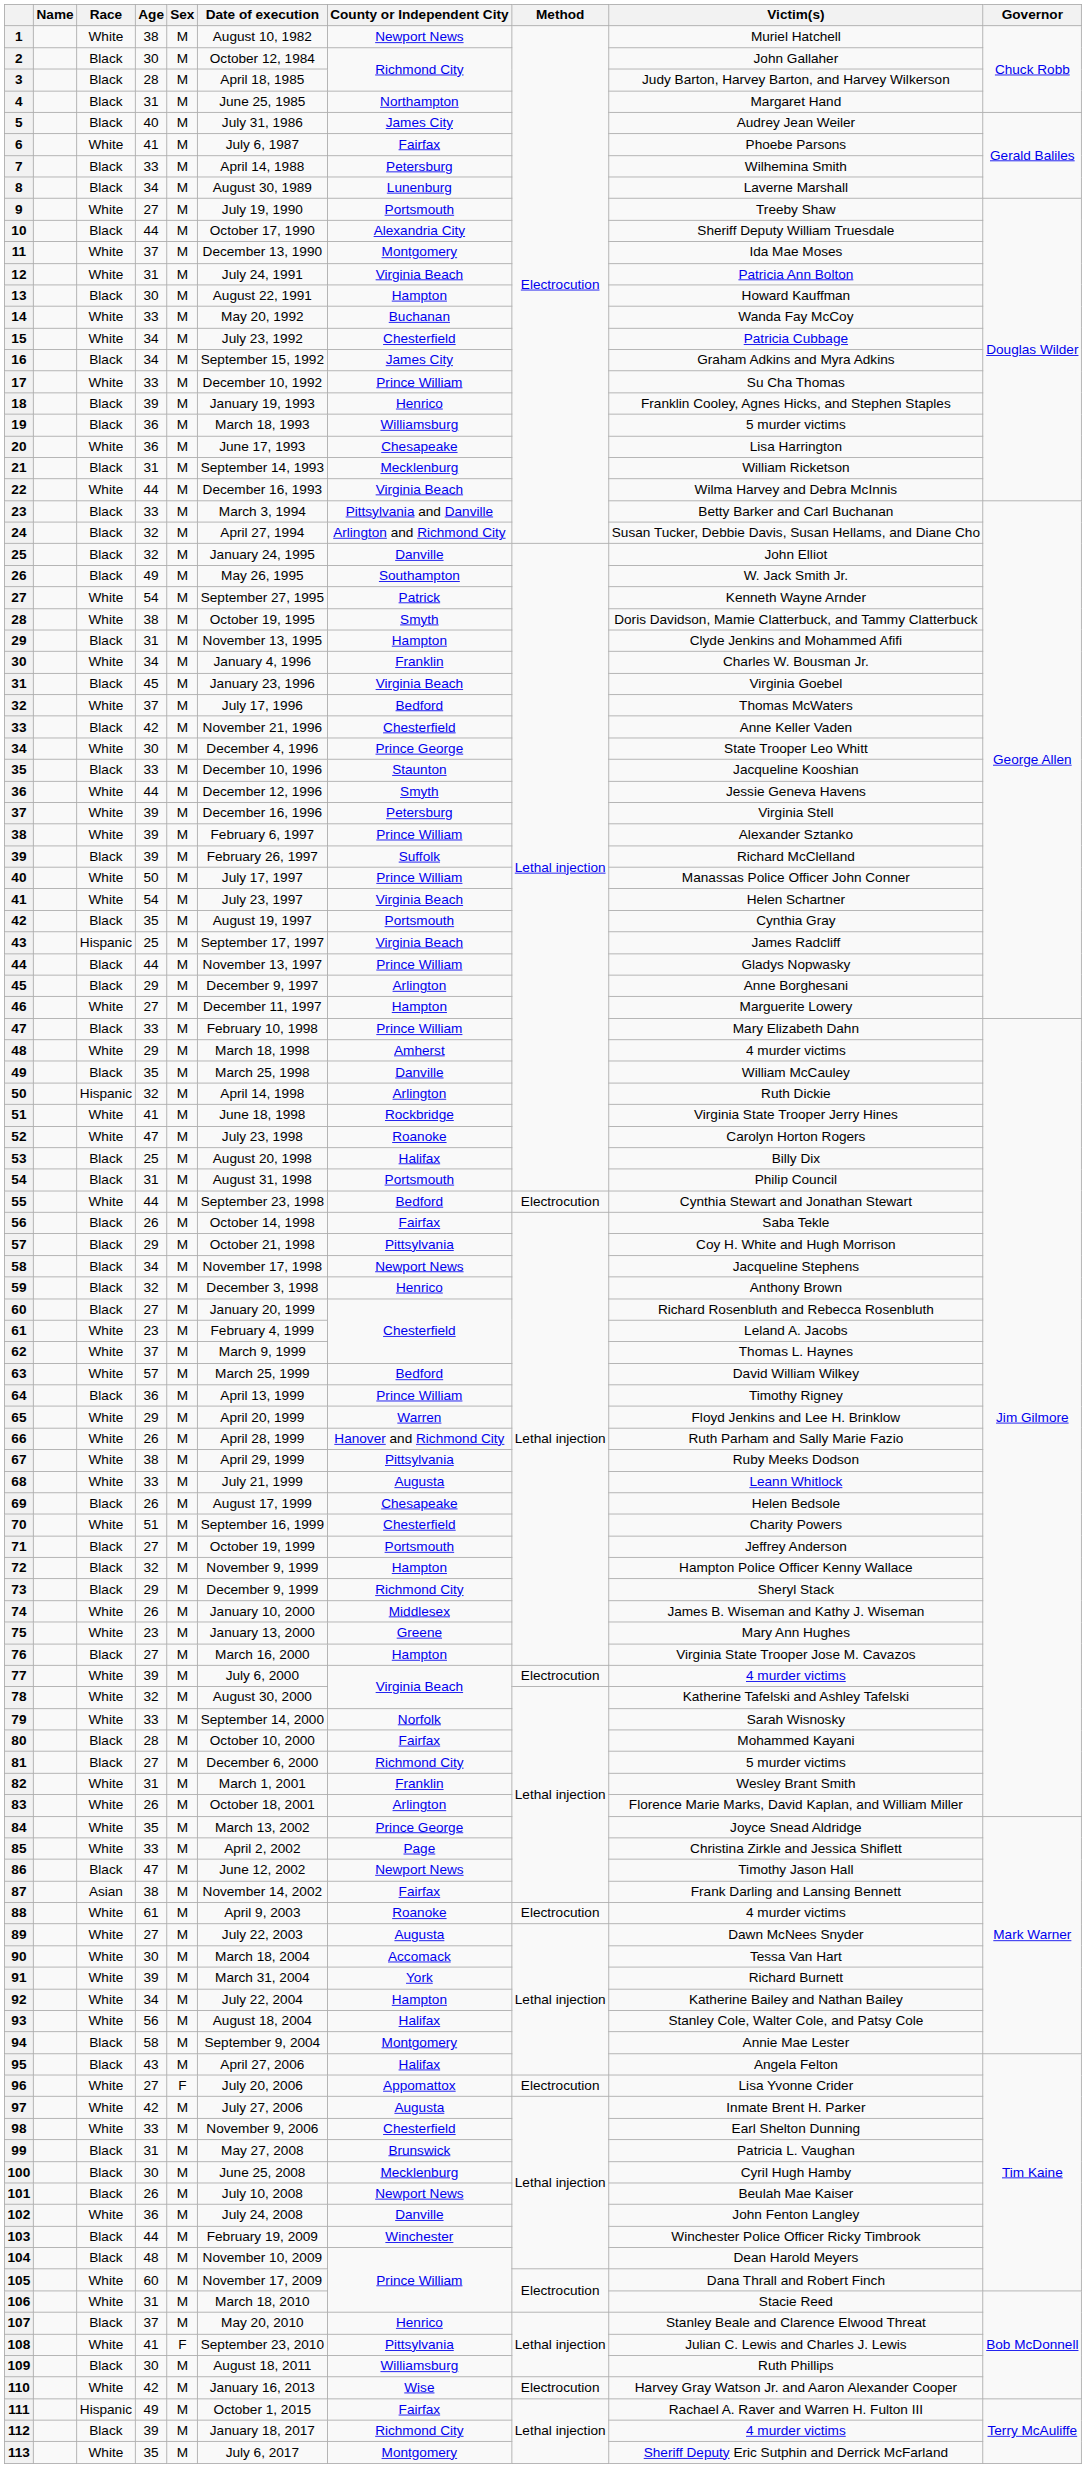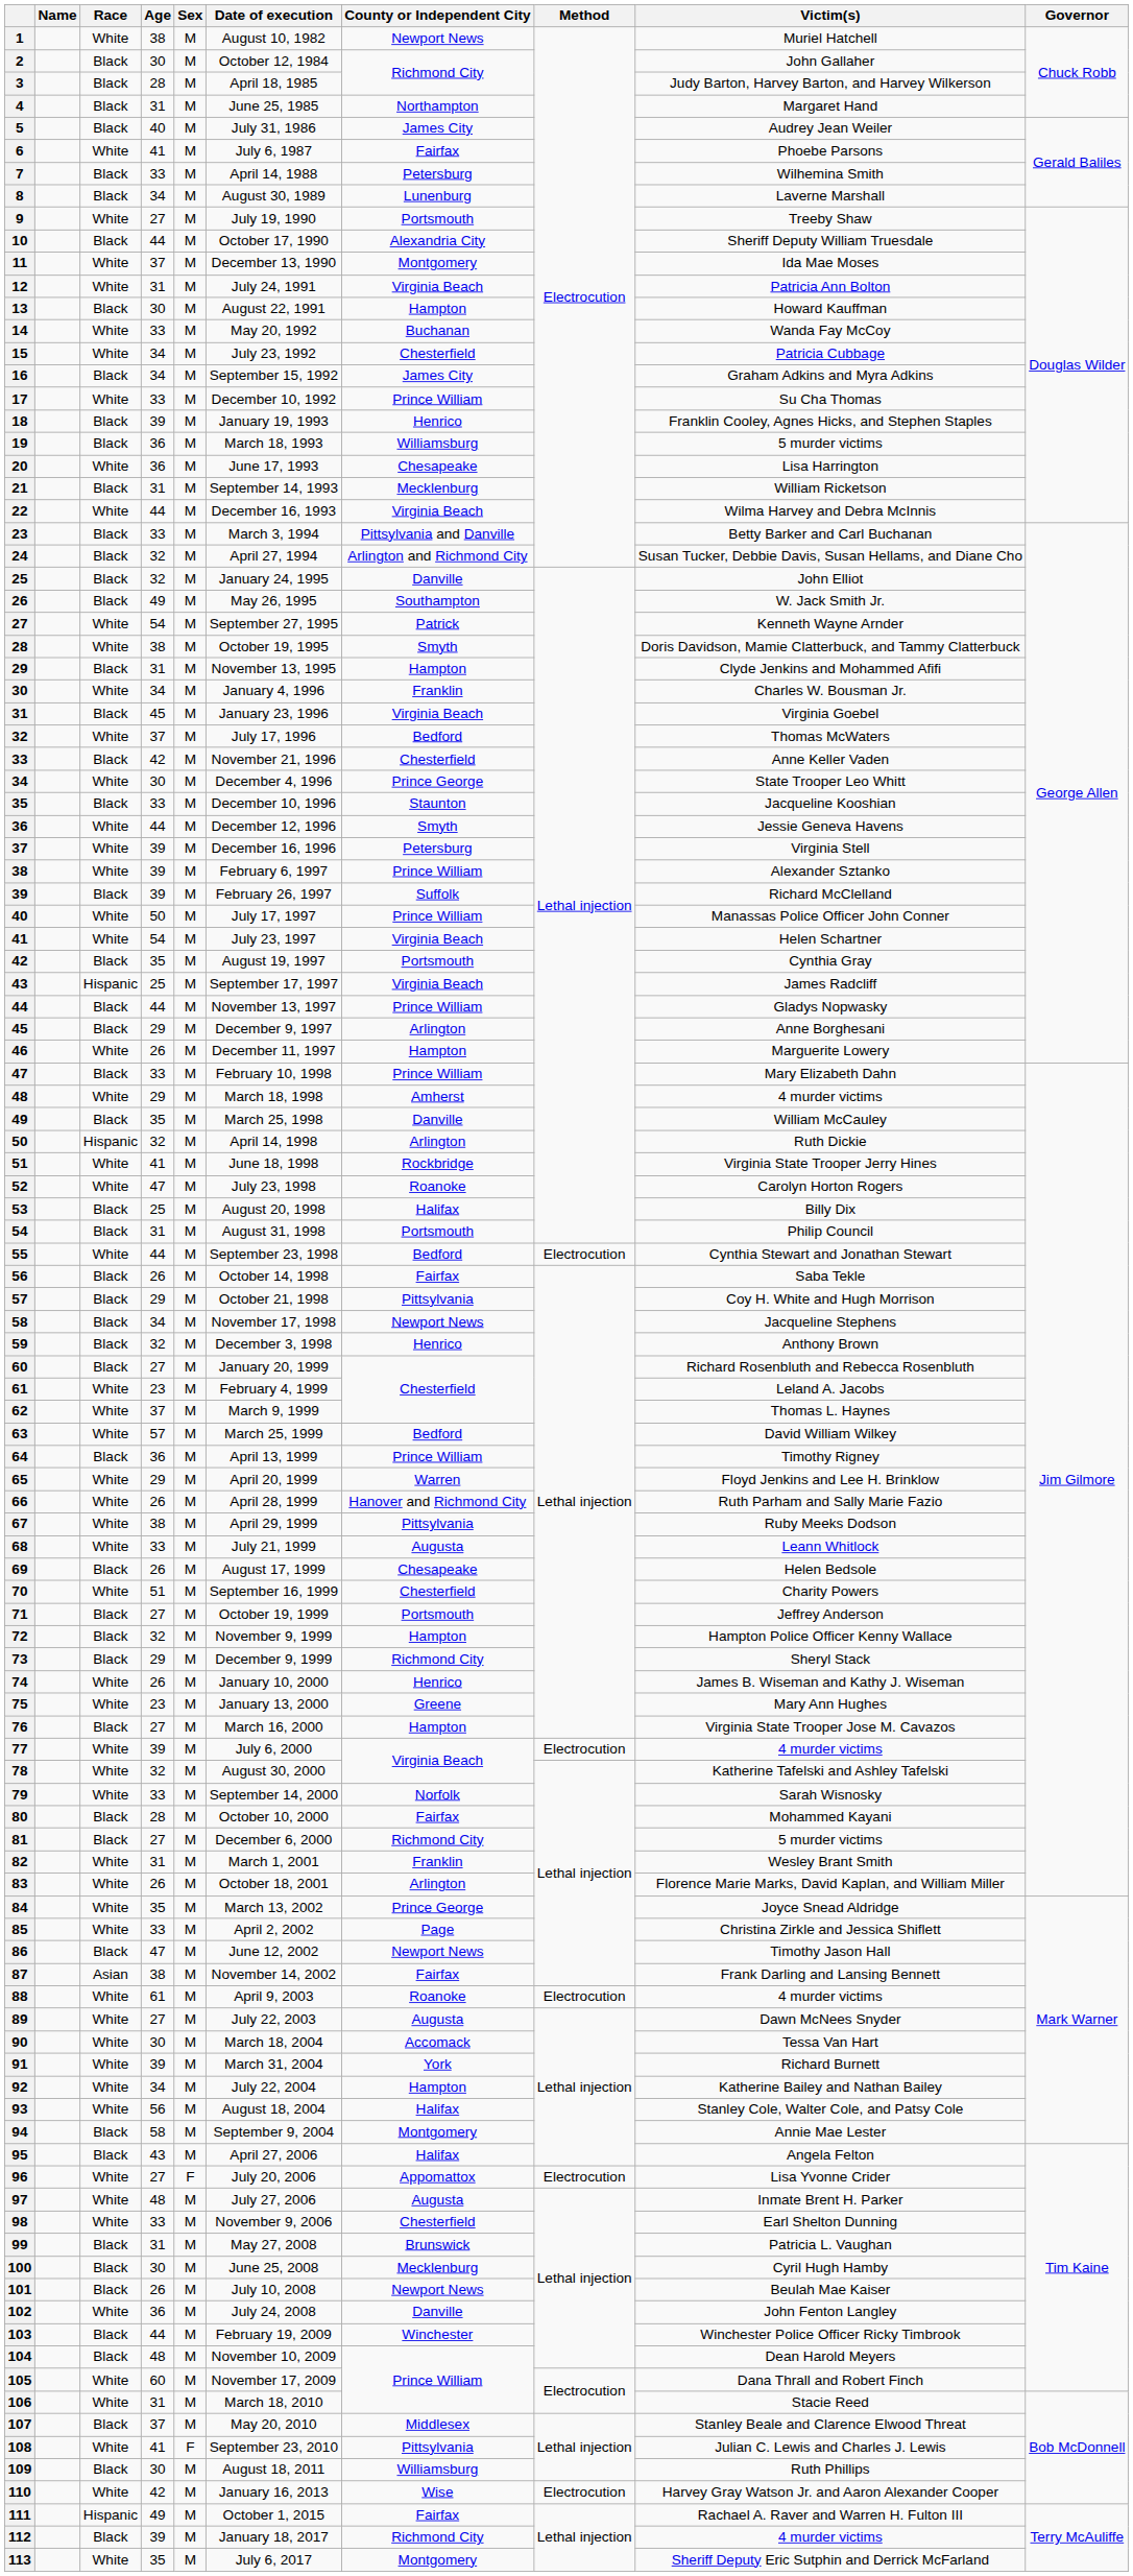46 | Age: 27 -> 26
74 | County or Independent City: Middlesex -> Henrico
97 | Age: 42 -> 48
107 | County or Independent City: Henrico -> Middlesex
